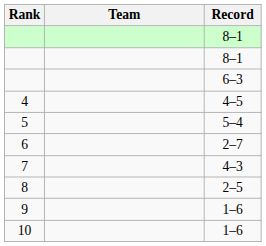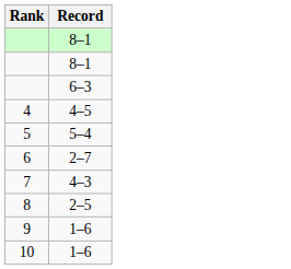- column: Team
